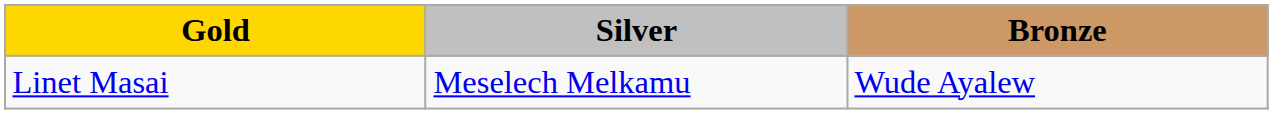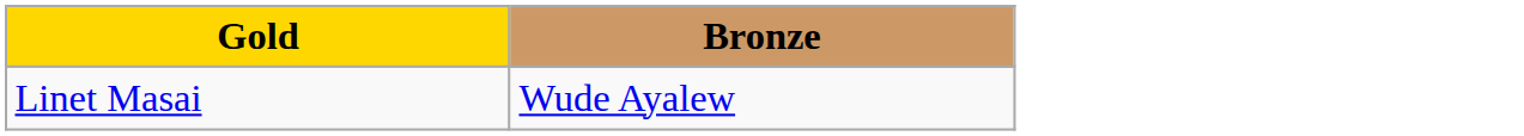- column: Silver | Meselech Melkamu
